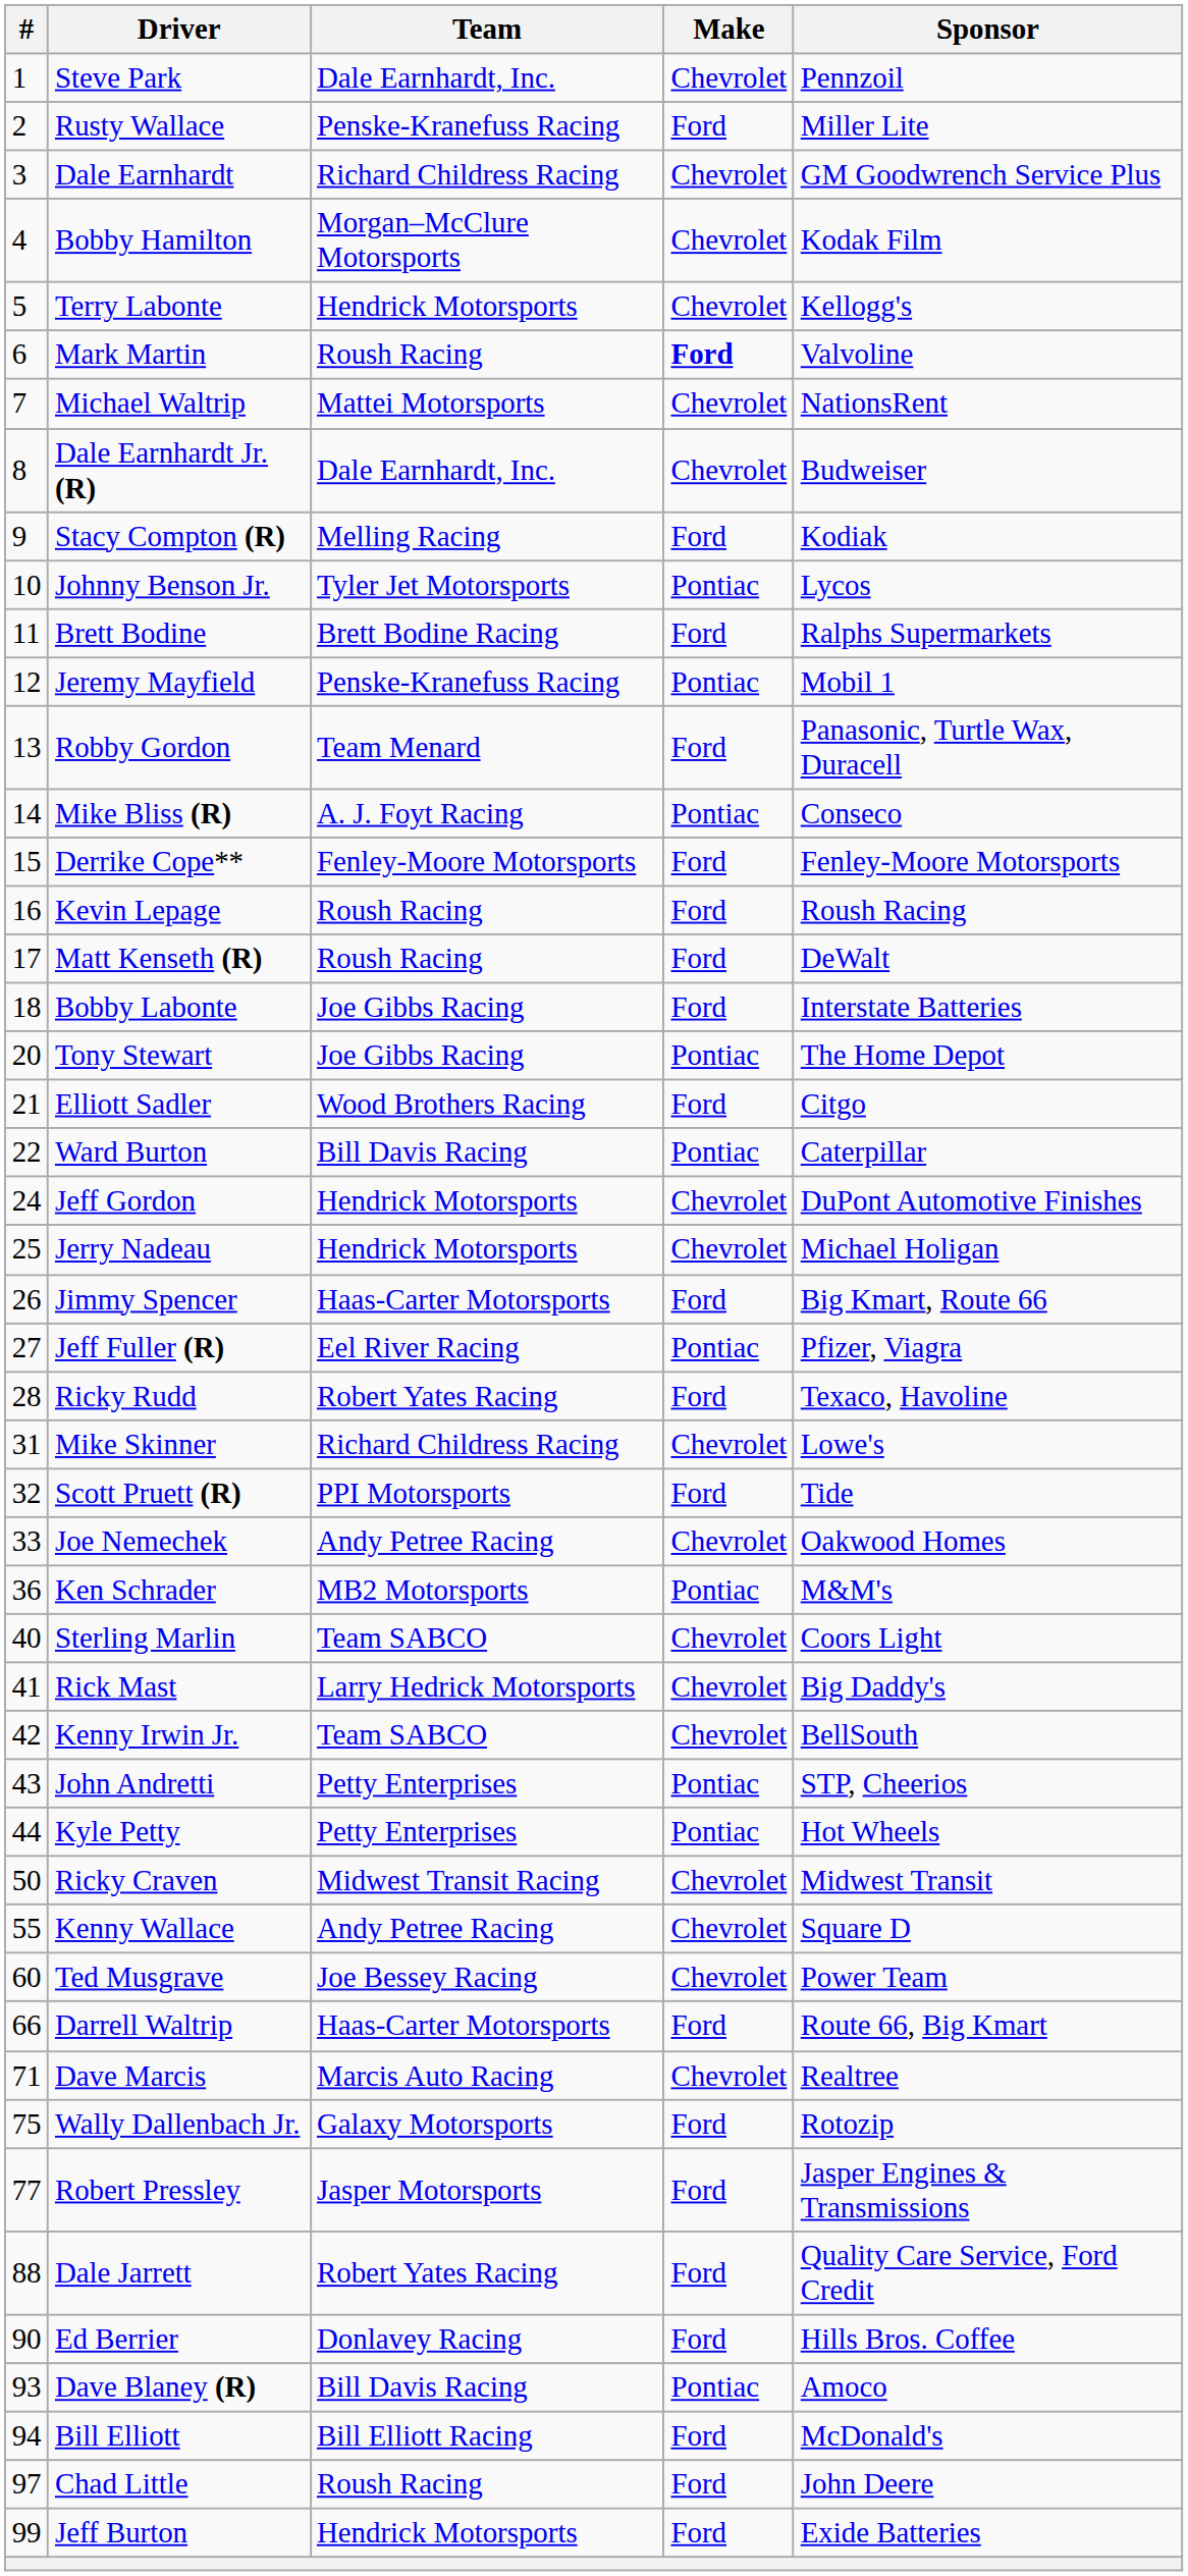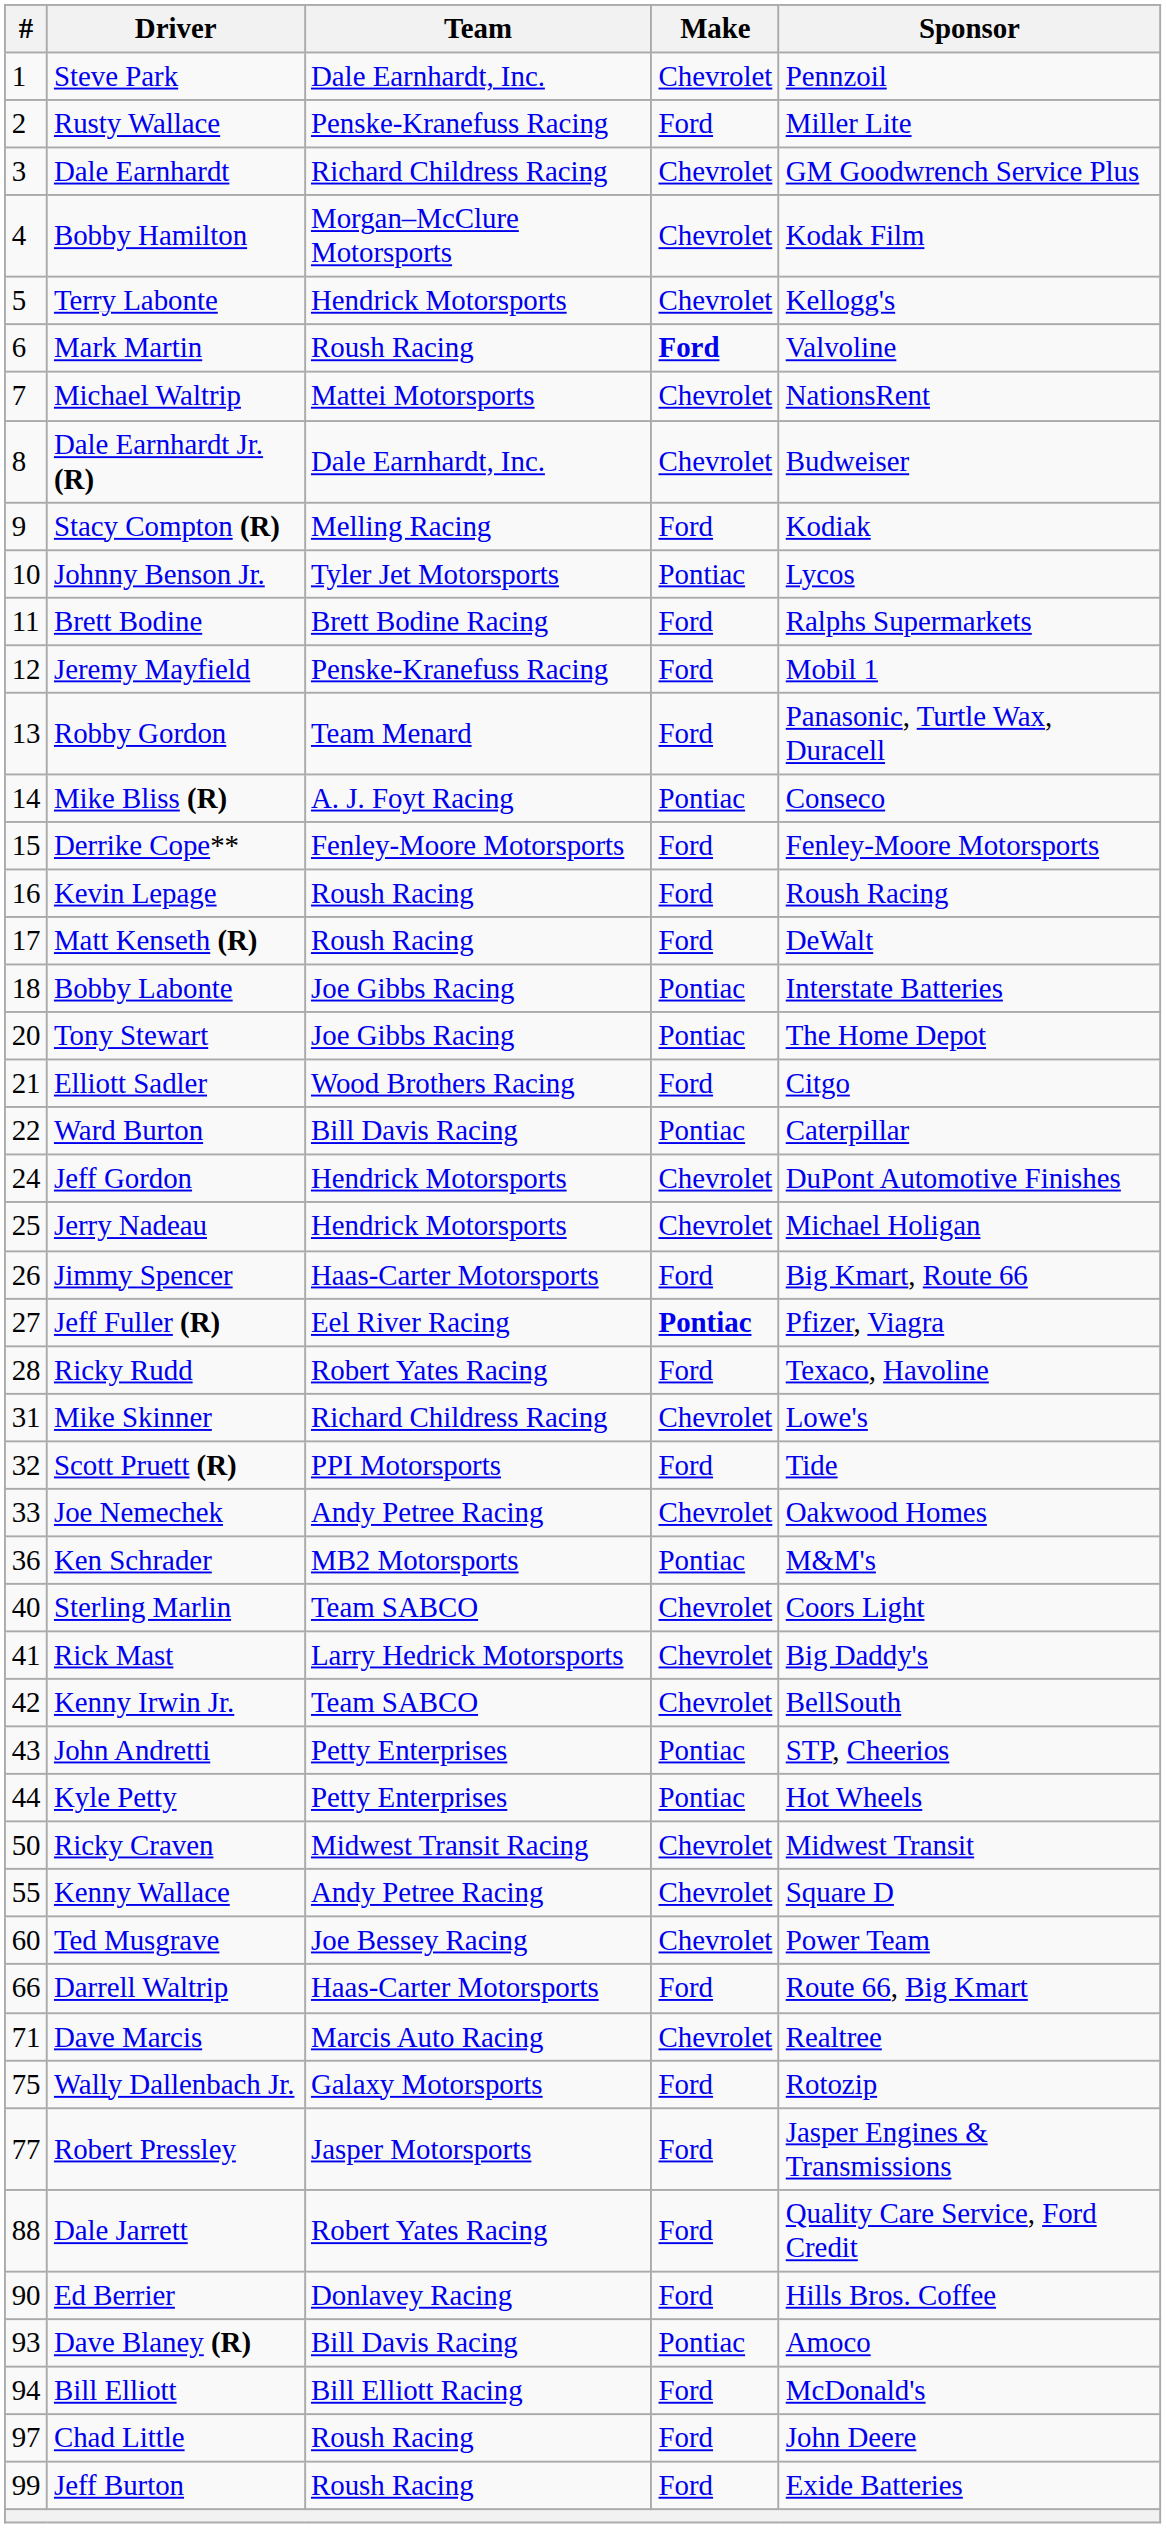Jeremy Mayfield | Make: Pontiac -> Ford
Bobby Labonte | Make: Ford -> Pontiac
Jeff Fuller (R) | Make: normal -> bold
Jeff Burton | Team: Hendrick Motorsports -> Roush Racing
